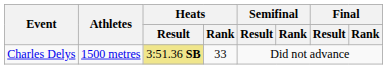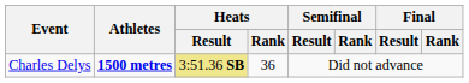Charles Delys | Athletes: normal -> bold
Charles Delys | Heats / Rank: 33 -> 36
